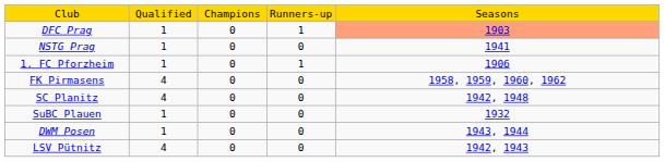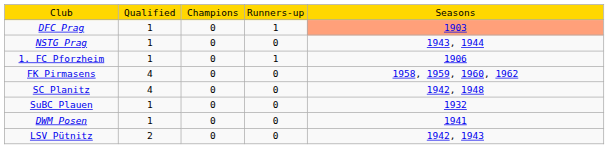NSTG Prag | column 5: 1941 -> 1943, 1944
DWM Posen | column 5: 1943, 1944 -> 1941
LSV Pütnitz | column 2: 4 -> 2
